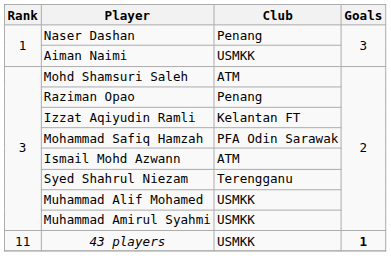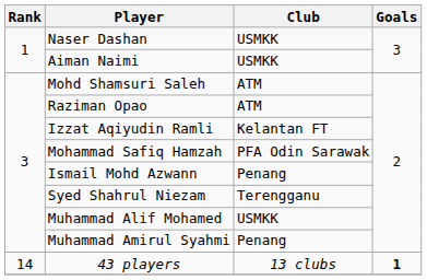Naser Dashan | Club: Penang -> USMKK
Raziman Opao | Club: Penang -> ATM
Ismail Mohd Azwann | Club: ATM -> Penang
Muhammad Amirul Syahmi | Club: USMKK -> Penang
43 players | Rank: 11 -> 14
43 players | Club: USMKK -> 13 clubs
